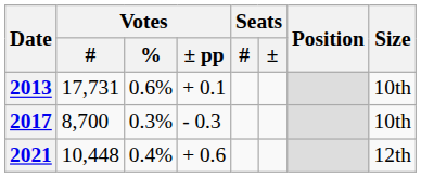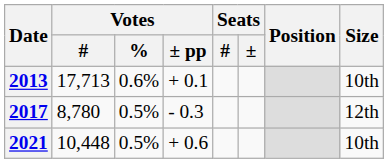2013 | Votes / #: 17,731 -> 17,713
2017 | Votes / #: 8,700 -> 8,780
2017 | Votes / %: 0.3% -> 0.5%
2017 | Size: 10th -> 12th
2021 | Votes / %: 0.4% -> 0.5%
2021 | Size: 12th -> 10th
